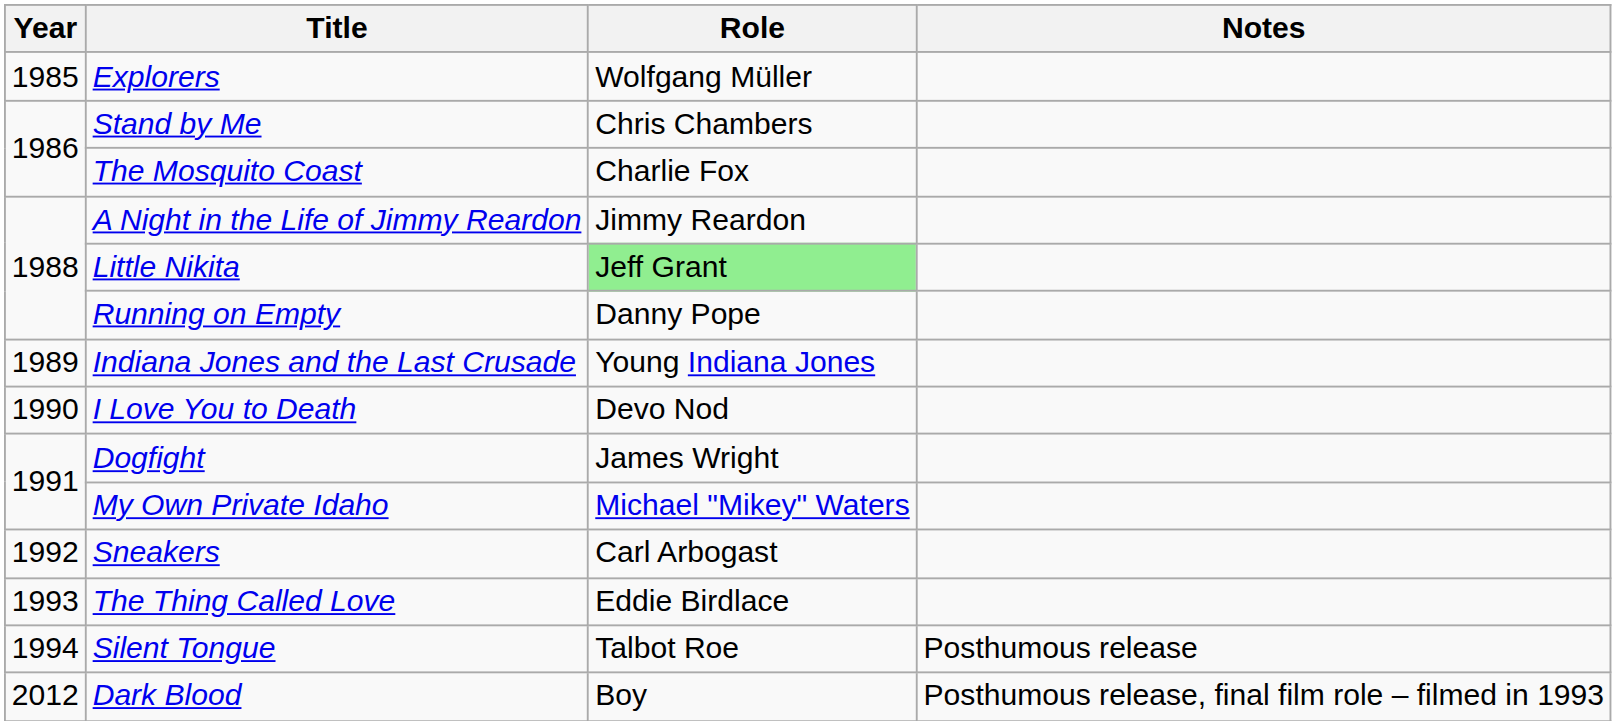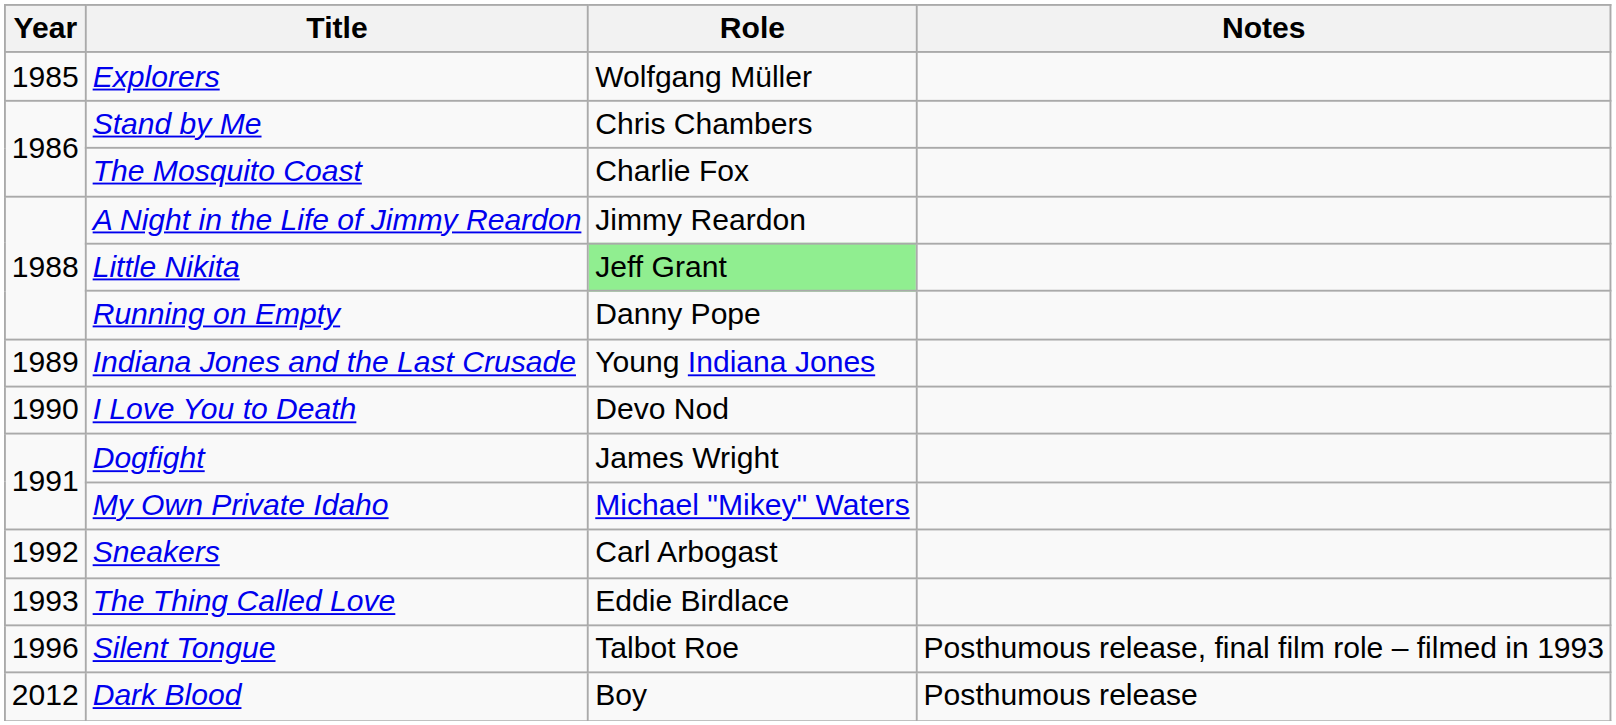Silent Tongue | Year: 1994 -> 1996
Silent Tongue | Notes: Posthumous release -> Posthumous release, final film role – filmed in 1993
Dark Blood | Notes: Posthumous release, final film role – filmed in 1993 -> Posthumous release
